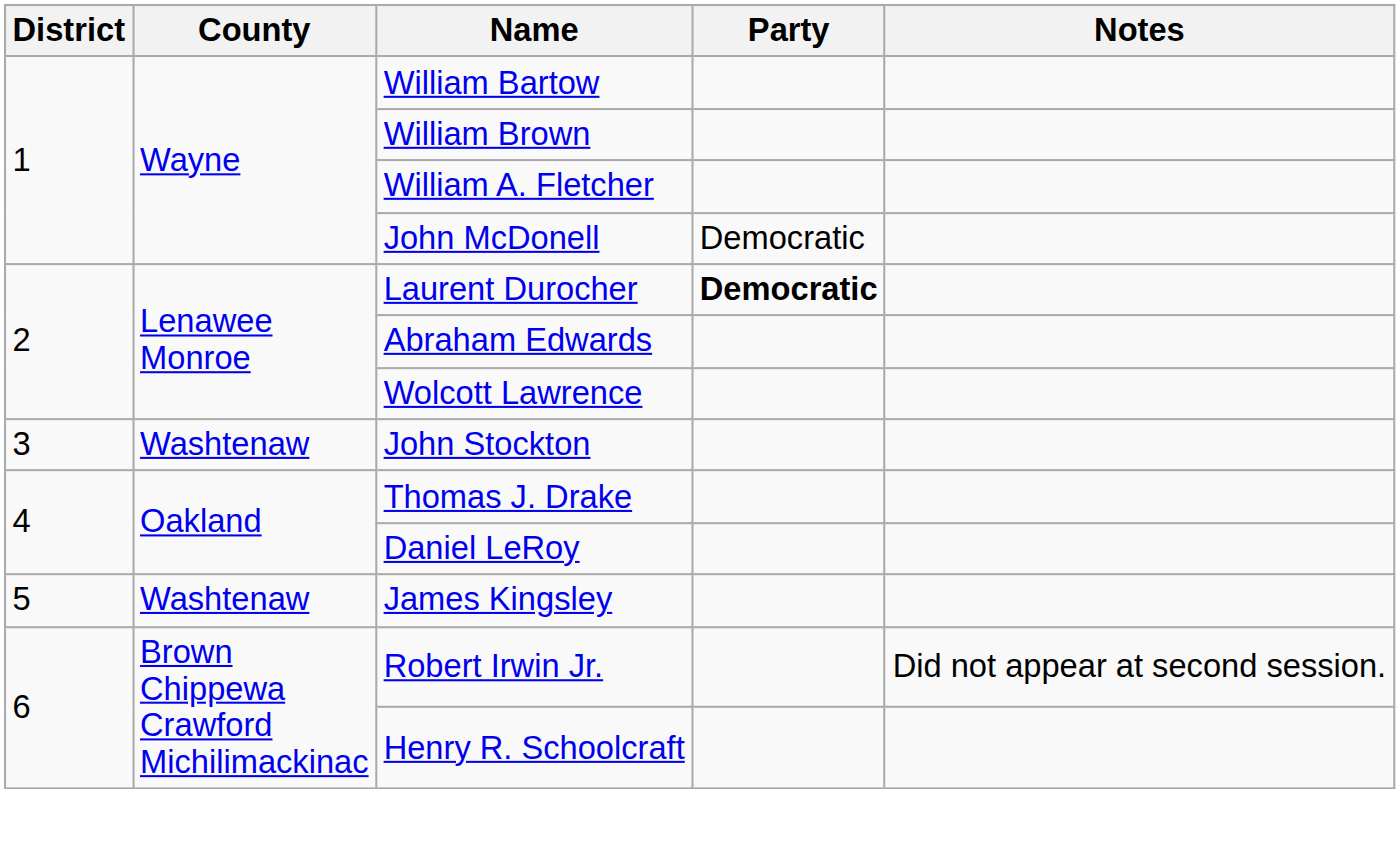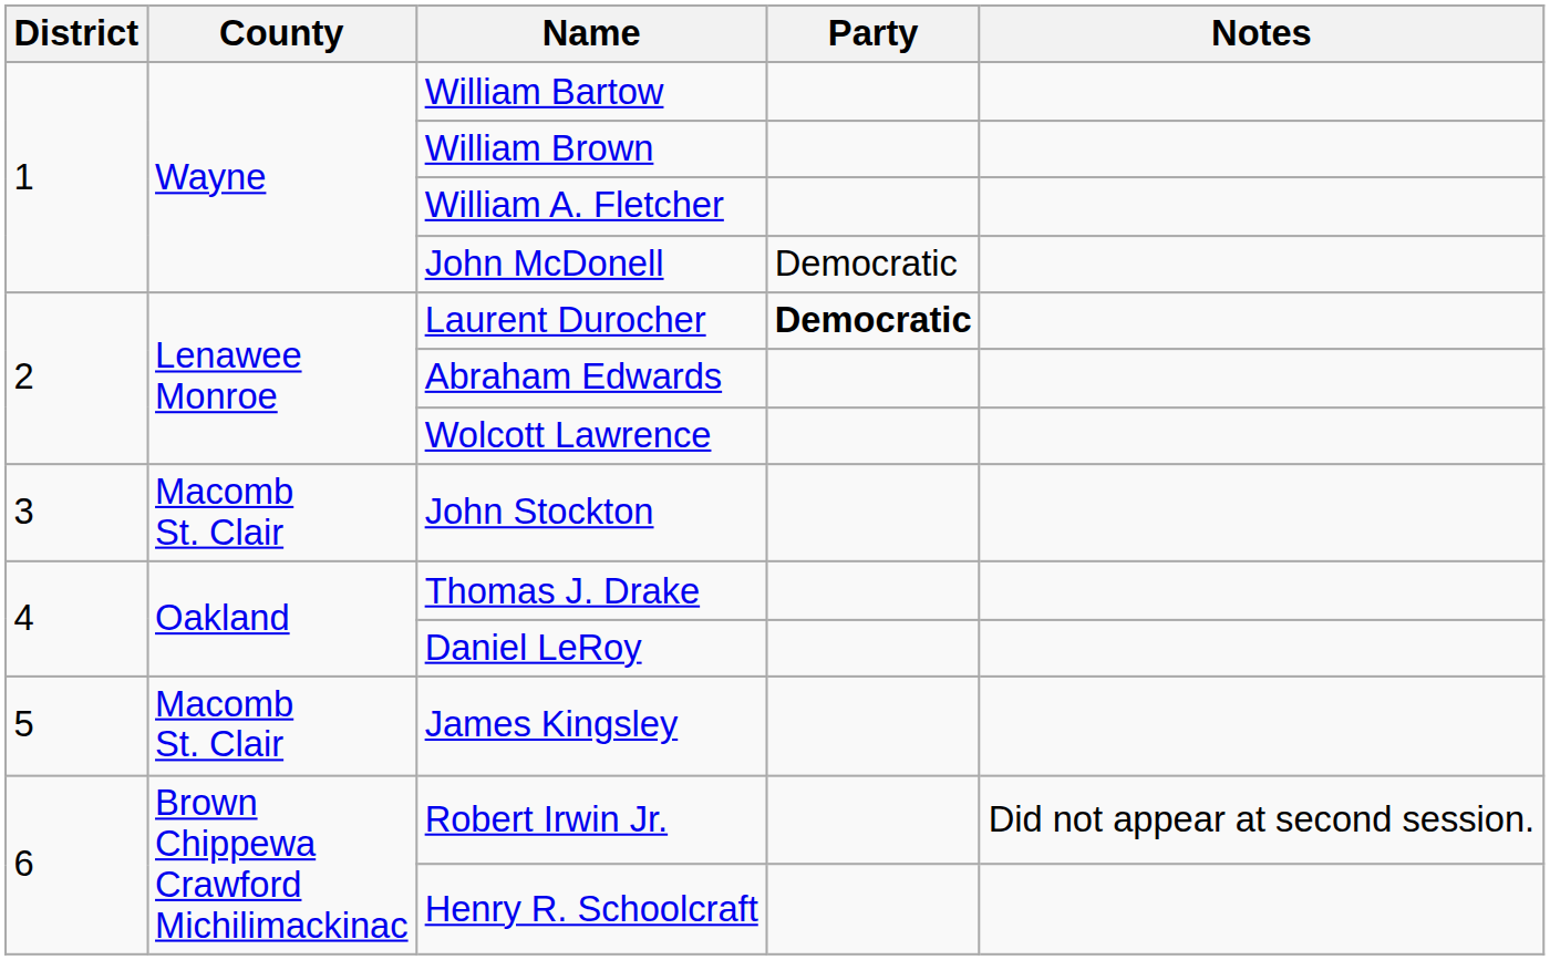John Stockton | County: Washtenaw -> Macomb St. Clair
James Kingsley | County: Washtenaw -> Macomb St. Clair
